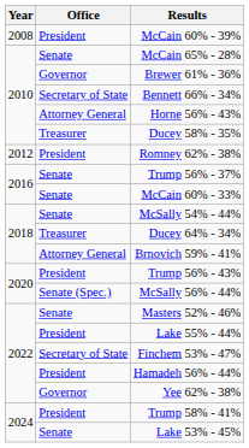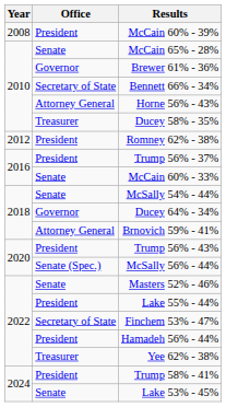Trump 56% - 37% | Office: Senate -> President
Ducey 64% - 34% | Office: Treasurer -> Governor
Yee 62% - 38% | Office: Governor -> Treasurer
